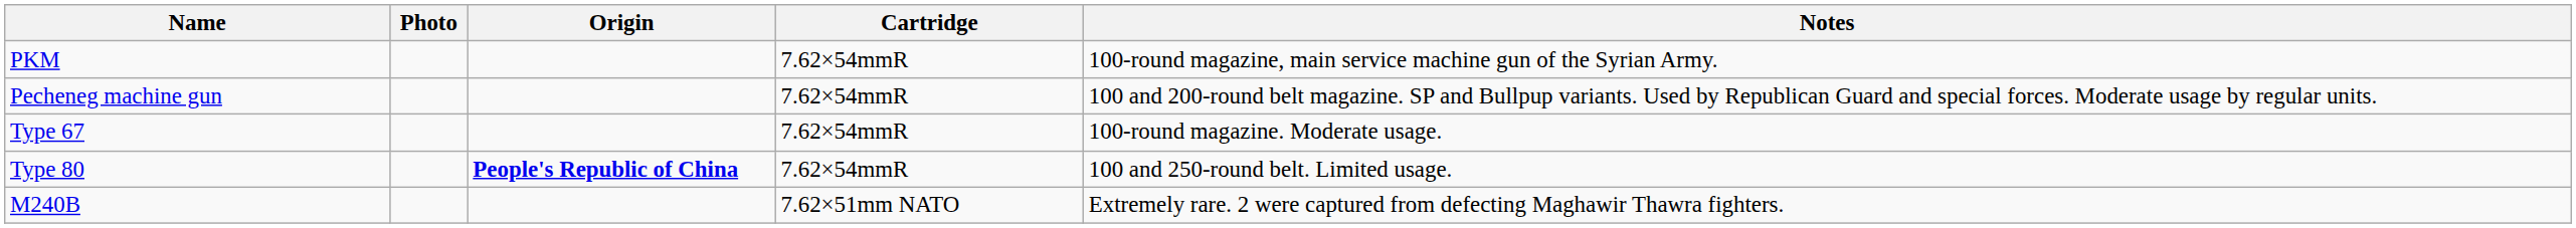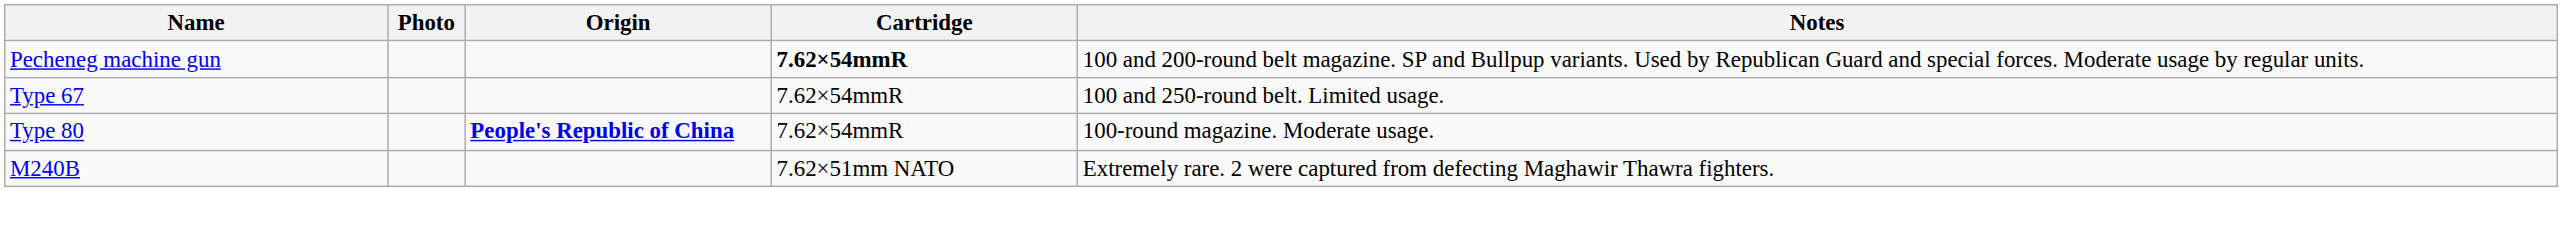- row: PKM | 7.62×54mmR | 100-round magazine, main service machine gun of the Syrian Army.
Pecheneg machine gun | Cartridge: normal -> bold
Type 67 | Notes: 100-round magazine. Moderate usage. -> 100 and 250-round belt. Limited usage.
Type 80 | Notes: 100 and 250-round belt. Limited usage. -> 100-round magazine. Moderate usage.
